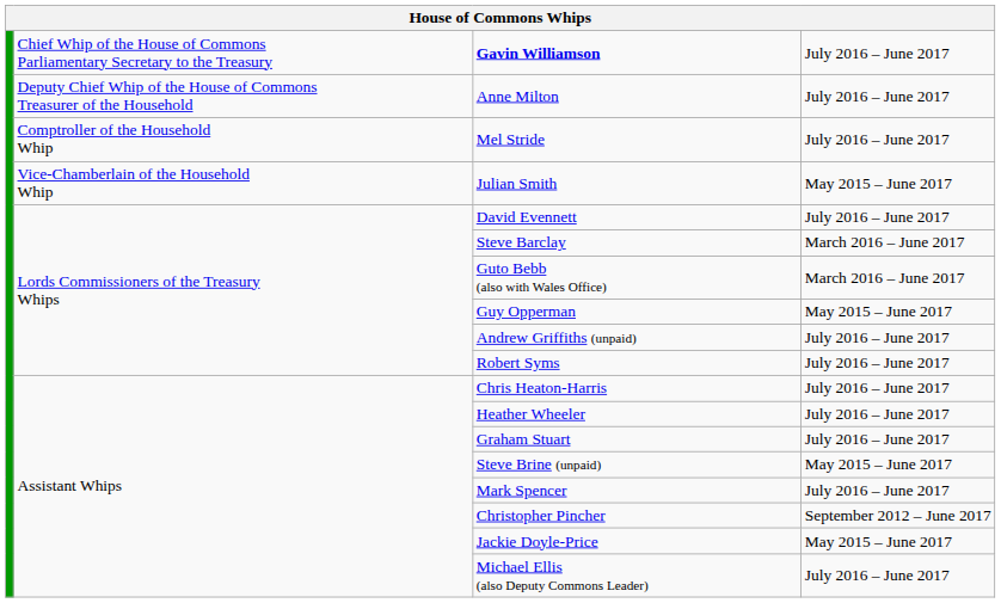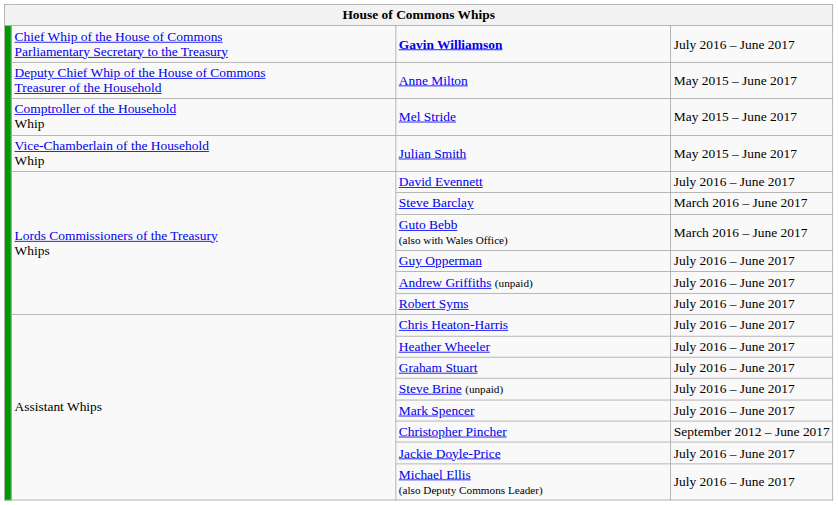Anne Milton | column 4: July 2016 – June 2017 -> May 2015 – June 2017
Mel Stride | column 4: July 2016 – June 2017 -> May 2015 – June 2017
Guy Opperman | column 4: May 2015 – June 2017 -> July 2016 – June 2017
Steve Brine (unpaid) | column 4: May 2015 – June 2017 -> July 2016 – June 2017
Jackie Doyle-Price | column 4: May 2015 – June 2017 -> July 2016 – June 2017
